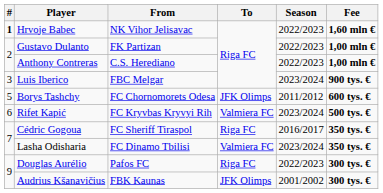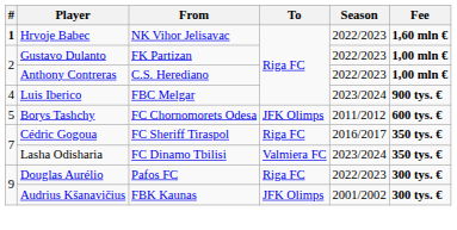Luis Iberico | #: 3 -> 4
- row: 6 | Rifet Kapić | FC Kryvbas Kryvyi Rih | Valmiera FC | 2023/2024 | 500 tys. €
